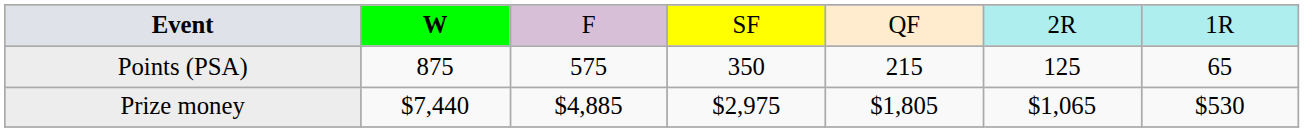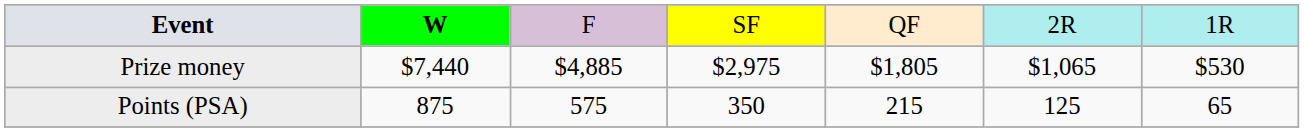rows swapped: Points (PSA) <-> Prize money
